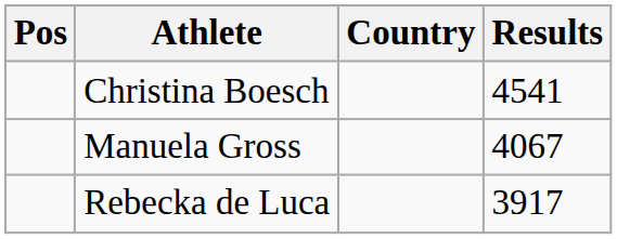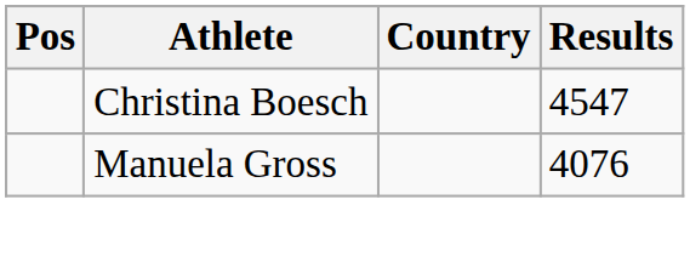Christina Boesch | Results: 4541 -> 4547
Manuela Gross | Results: 4067 -> 4076
- row: Rebecka de Luca | 3917
